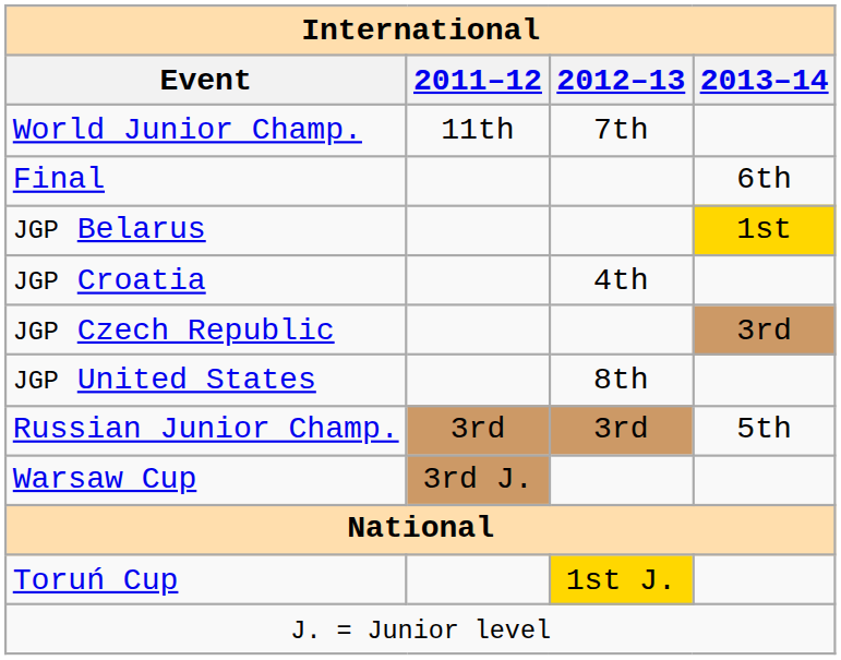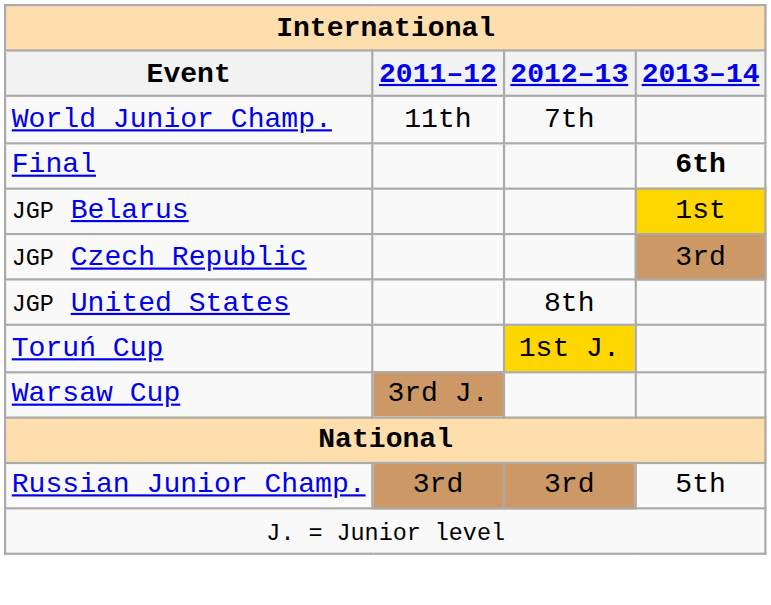Final | 2013–14: normal -> bold
- row: JGP Croatia | 4th
rows swapped: Toruń Cup <-> Russian Junior Champ.
